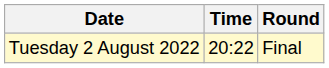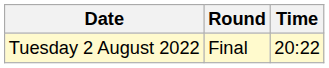columns swapped: Time <-> Round
